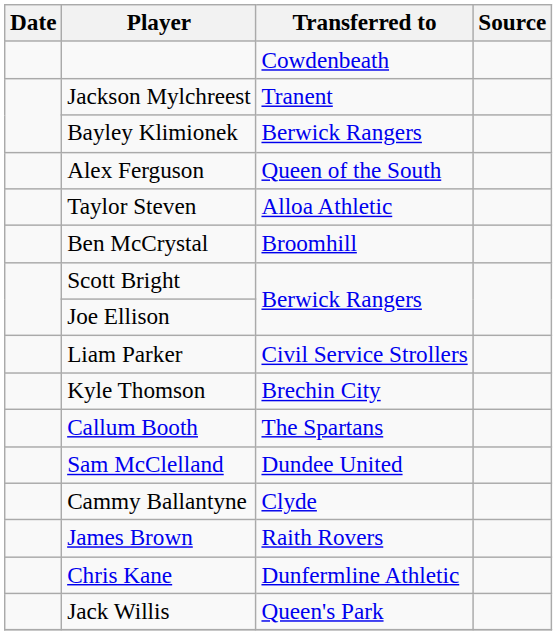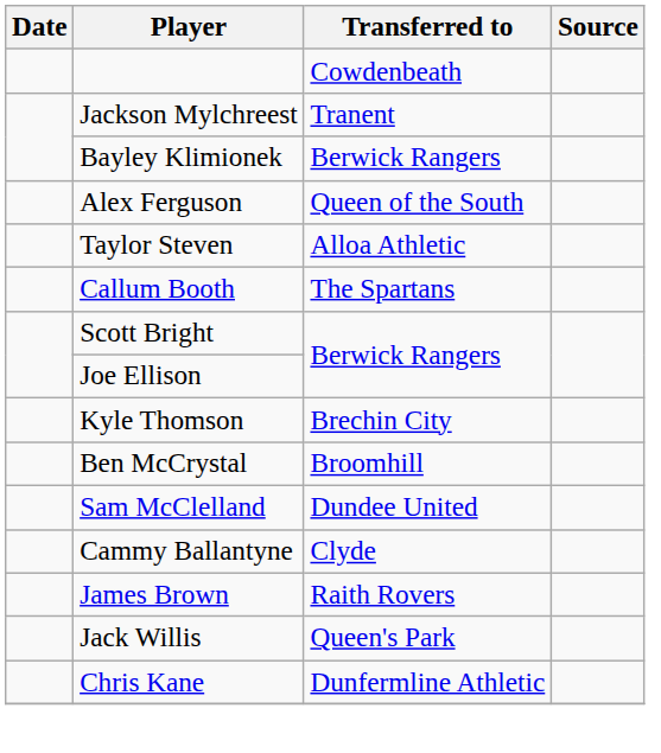rows swapped: Ben McCrystal <-> Callum Booth
- row: Liam Parker | Civil Service Strollers
rows swapped: Chris Kane <-> Jack Willis
